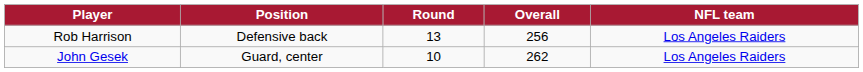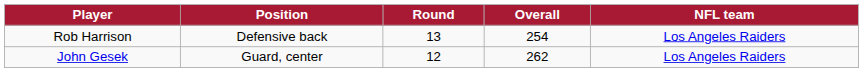Rob Harrison | Overall: 256 -> 254
John Gesek | Round: 10 -> 12
